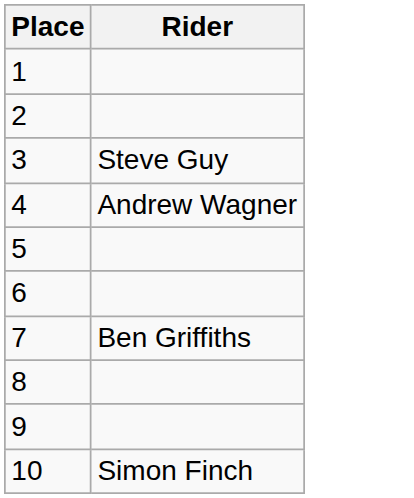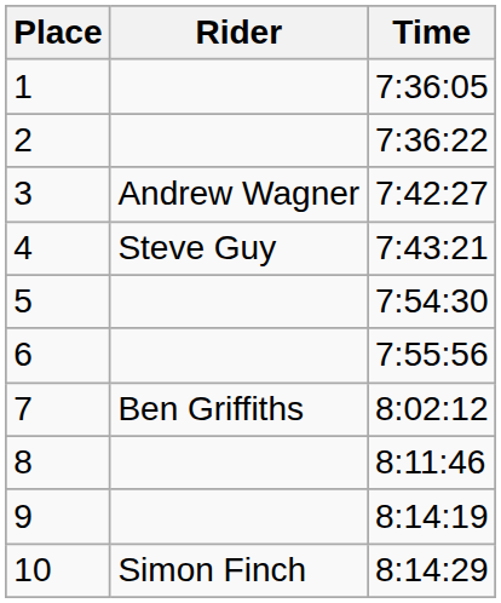+ column: Time | 7:36:05 | 7:36:22 | 7:42:27 | 7:43:21 | 7:54:30 | 7:55:56 | 8:02:12 | 8:11:46 | 8:14:19 | 8:14:29
3 | Rider: Steve Guy -> Andrew Wagner
4 | Rider: Andrew Wagner -> Steve Guy
